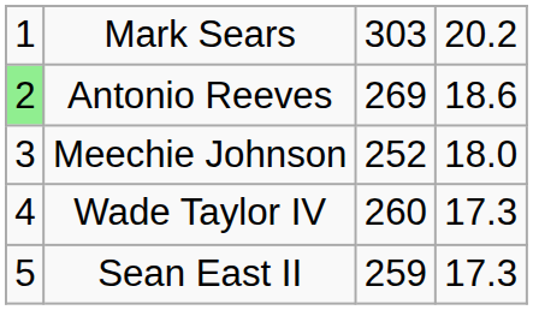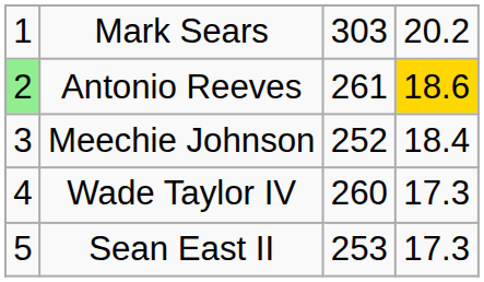Antonio Reeves | column 3: 269 -> 261
Antonio Reeves | column 4: no background -> gold background
Meechie Johnson | column 4: 18.0 -> 18.4
Sean East II | column 3: 259 -> 253
